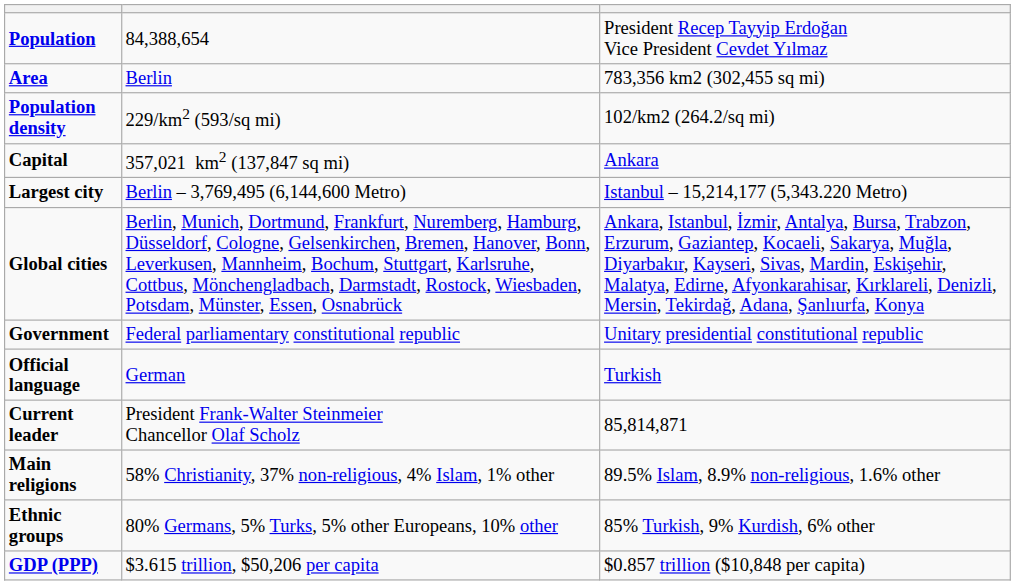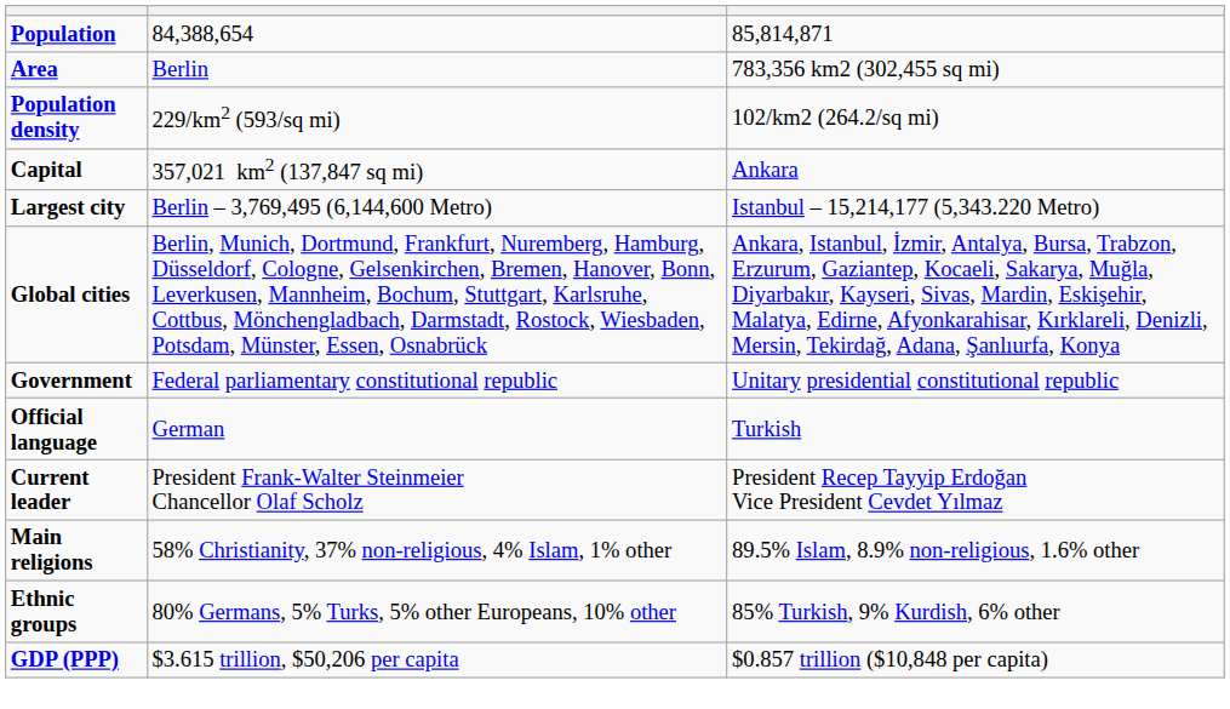Population | column 3: President Recep Tayyip Erdoğan Vice President Cevdet Yılmaz -> 85,814,871
Current leader | column 3: 85,814,871 -> President Recep Tayyip Erdoğan Vice President Cevdet Yılmaz
